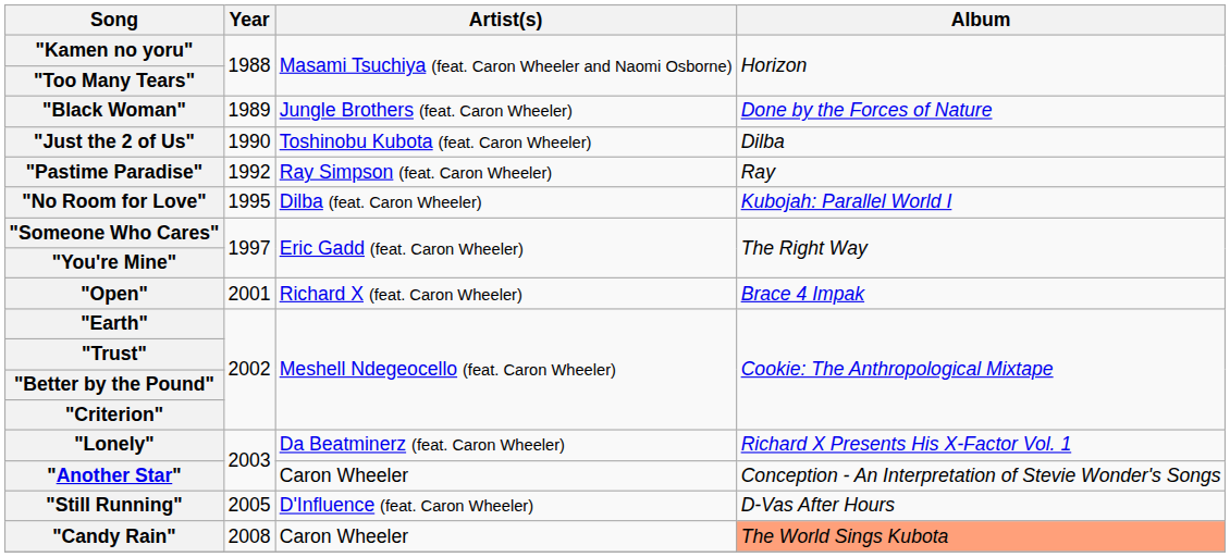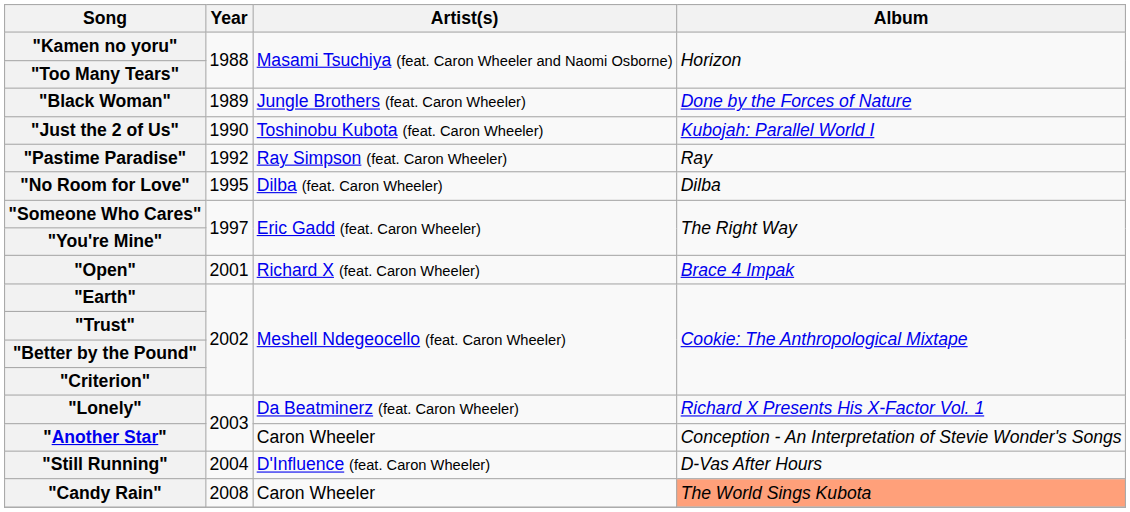"Just the 2 of Us" | Album: Dilba -> Kubojah: Parallel World I
"No Room for Love" | Album: Kubojah: Parallel World I -> Dilba
"Still Running" | Year: 2005 -> 2004
